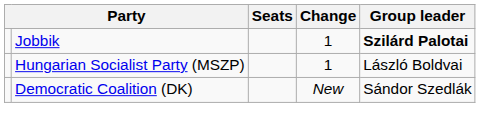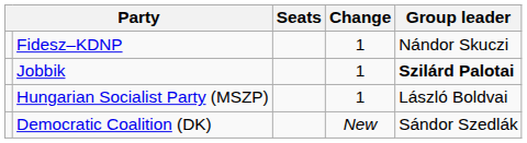+ row: Fidesz–KDNP | 1 | Nándor Skuczi
